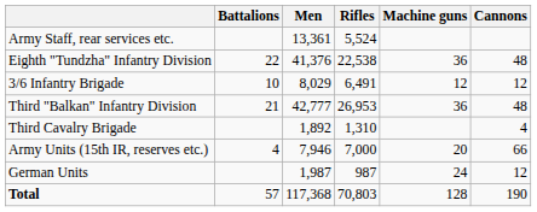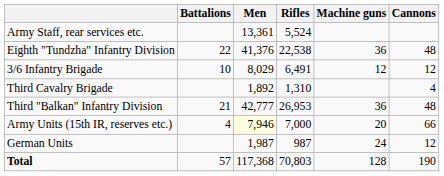rows swapped: Third Cavalry Brigade <-> Third "Balkan" Infantry Division
Army Units (15th IR, reserves etc.) | Men: no background -> lightyellow background
